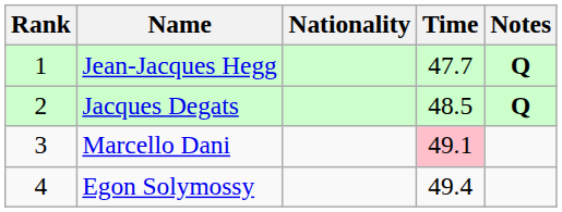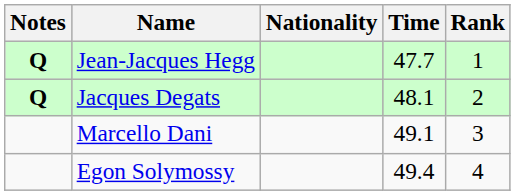columns swapped: Rank <-> Notes
Jacques Degats | Time: 48.5 -> 48.1
Marcello Dani | Time: pink background -> no background
